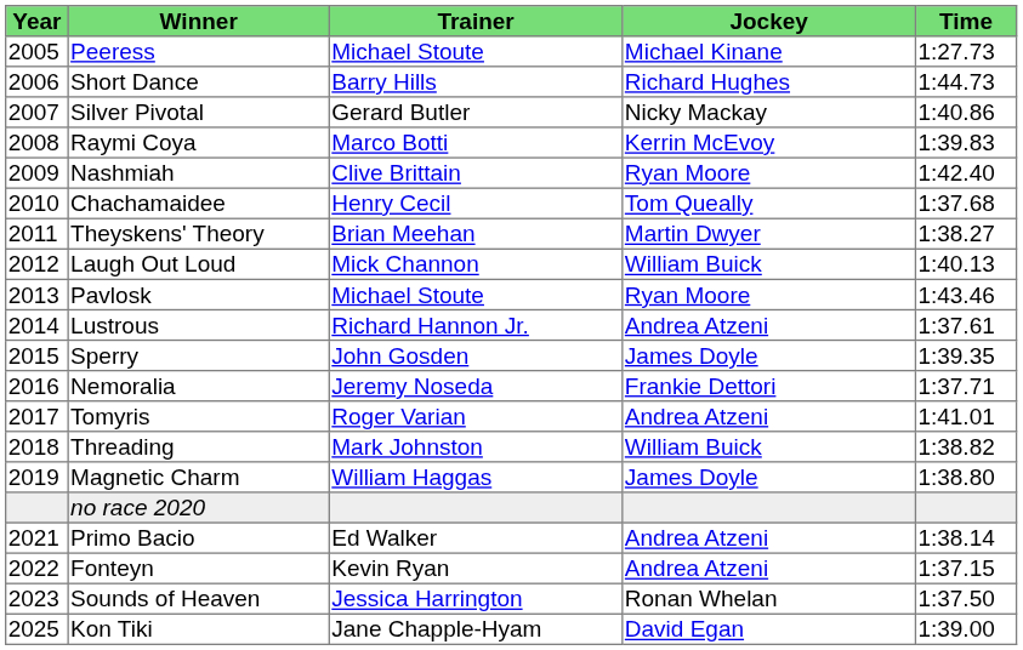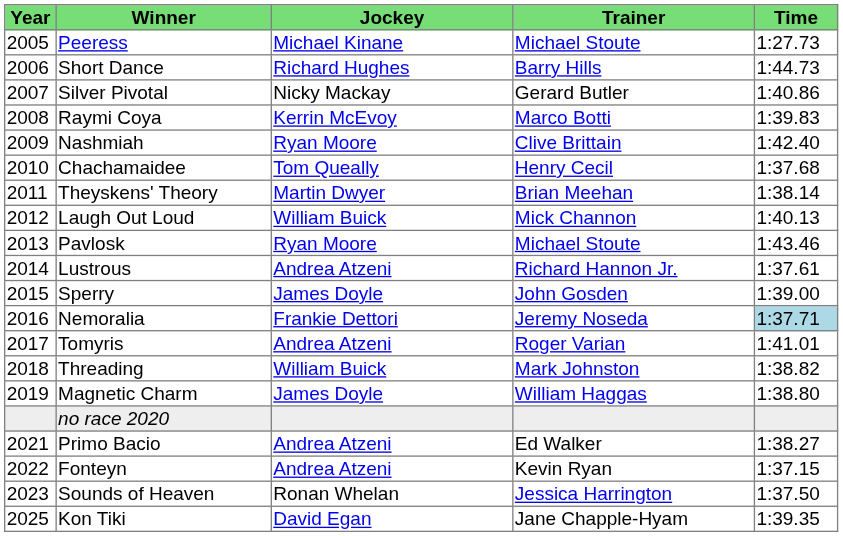columns swapped: Jockey <-> Trainer
Theyskens' Theory | Time: 1:38.27 -> 1:38.14
Sperry | Time: 1:39.35 -> 1:39.00
Nemoralia | Time: no background -> lightblue background
Primo Bacio | Time: 1:38.14 -> 1:38.27
Kon Tiki | Time: 1:39.00 -> 1:39.35
